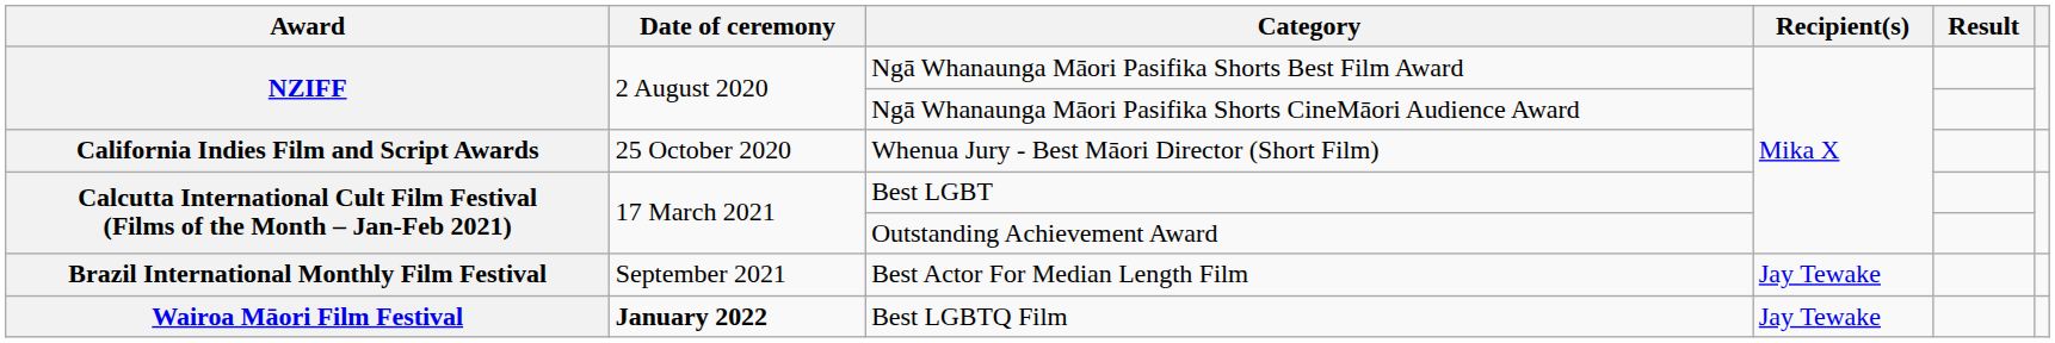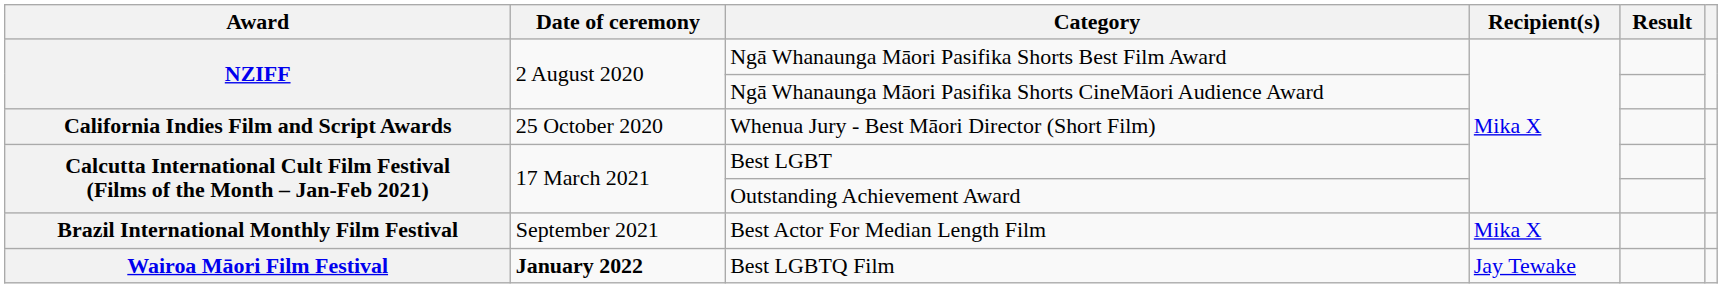Best Actor For Median Length Film | Recipient(s): Jay Tewake -> Mika X
